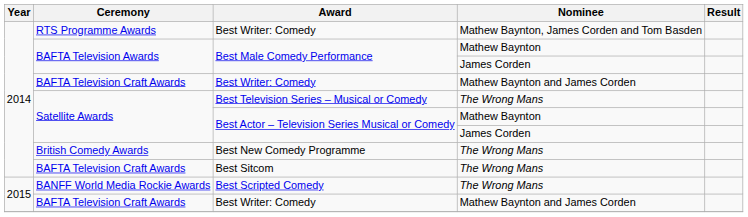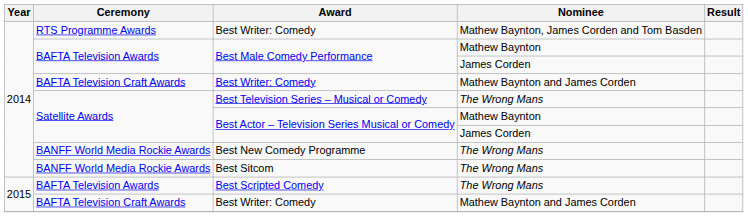Best New Comedy Programme | Ceremony: British Comedy Awards -> BANFF World Media Rockie Awards
Best Sitcom | Ceremony: BAFTA Television Craft Awards -> BANFF World Media Rockie Awards
Best Scripted Comedy | Ceremony: BANFF World Media Rockie Awards -> BAFTA Television Awards
